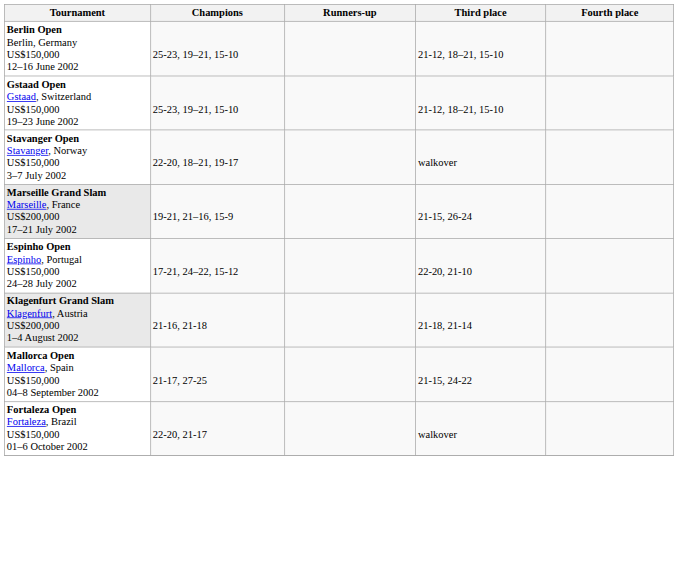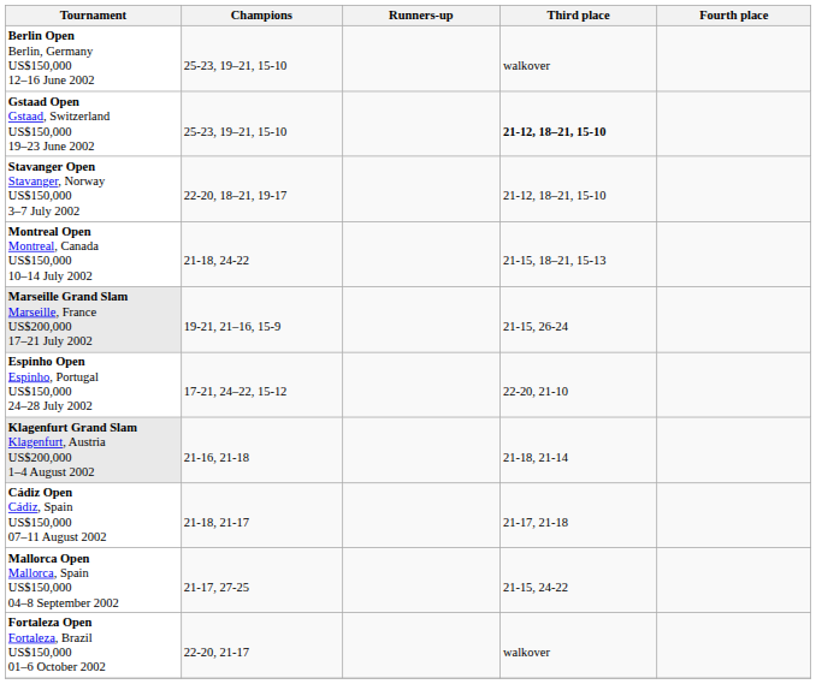Berlin Open Berlin, Germany US$150,000 12–16 June 2002 | Third place: 21-12, 18–21, 15-10 -> walkover
Gstaad Open Gstaad, Switzerland US$150,000 19–23 June 2002 | Third place: normal -> bold
Stavanger Open Stavanger, Norway US$150,000 3–7 July 2002 | Third place: walkover -> 21-12, 18–21, 15-10
+ row: Montreal Open Montreal, Canada US$150,000 10–14 July 2002 | 21-18, 24-22 | 21-15, 18–21, 15-13
+ row: Cádiz Open Cádiz, Spain US$150,000 07–11 August 2002 | 21-18, 21-17 | 21-17, 21-18
